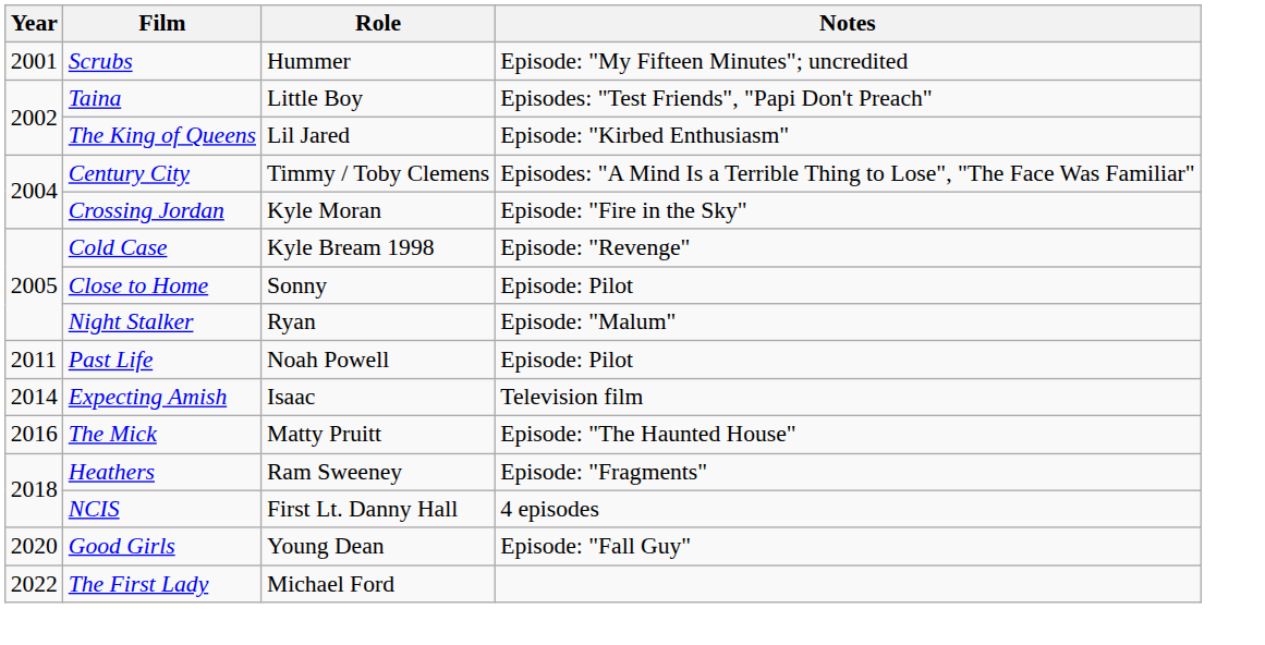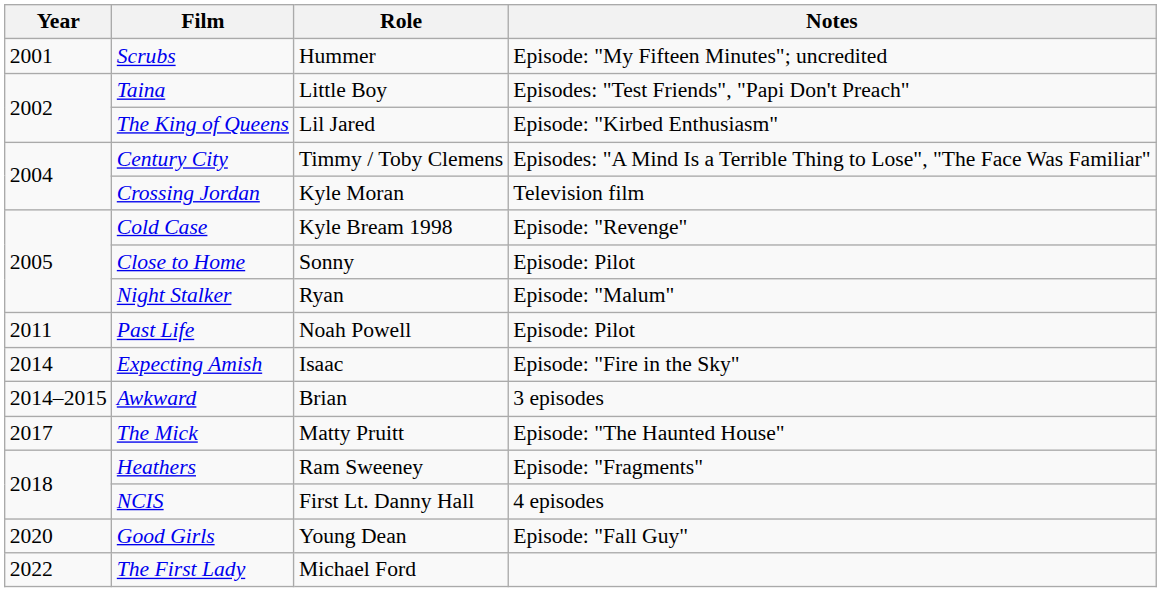Crossing Jordan | Notes: Episode: "Fire in the Sky" -> Television film
Expecting Amish | Notes: Television film -> Episode: "Fire in the Sky"
+ row: 2014–2015 | Awkward | Brian | 3 episodes
The Mick | Year: 2016 -> 2017
